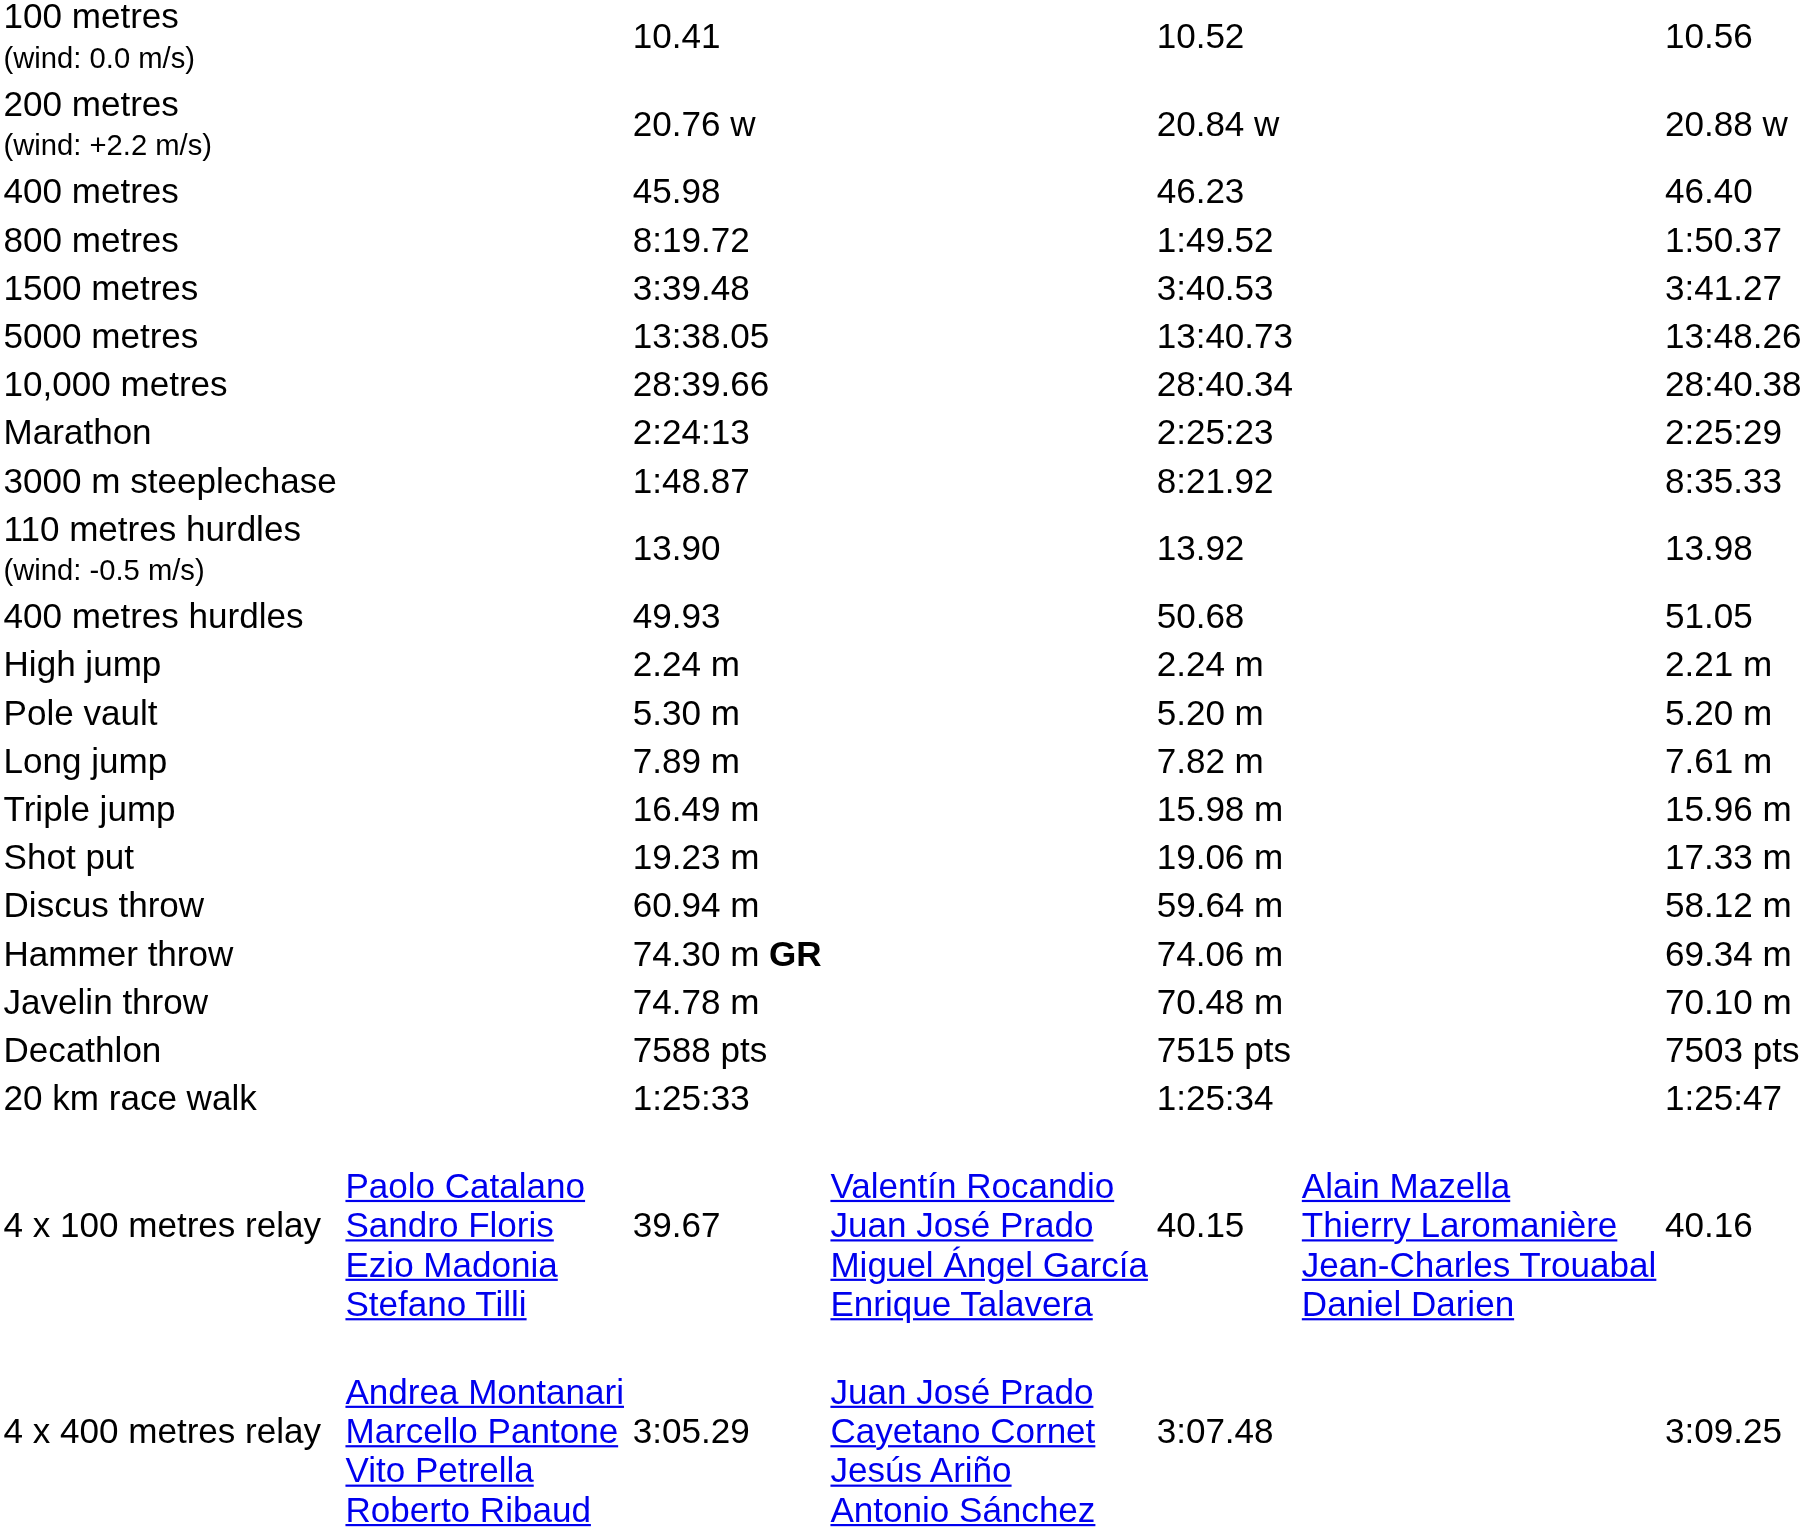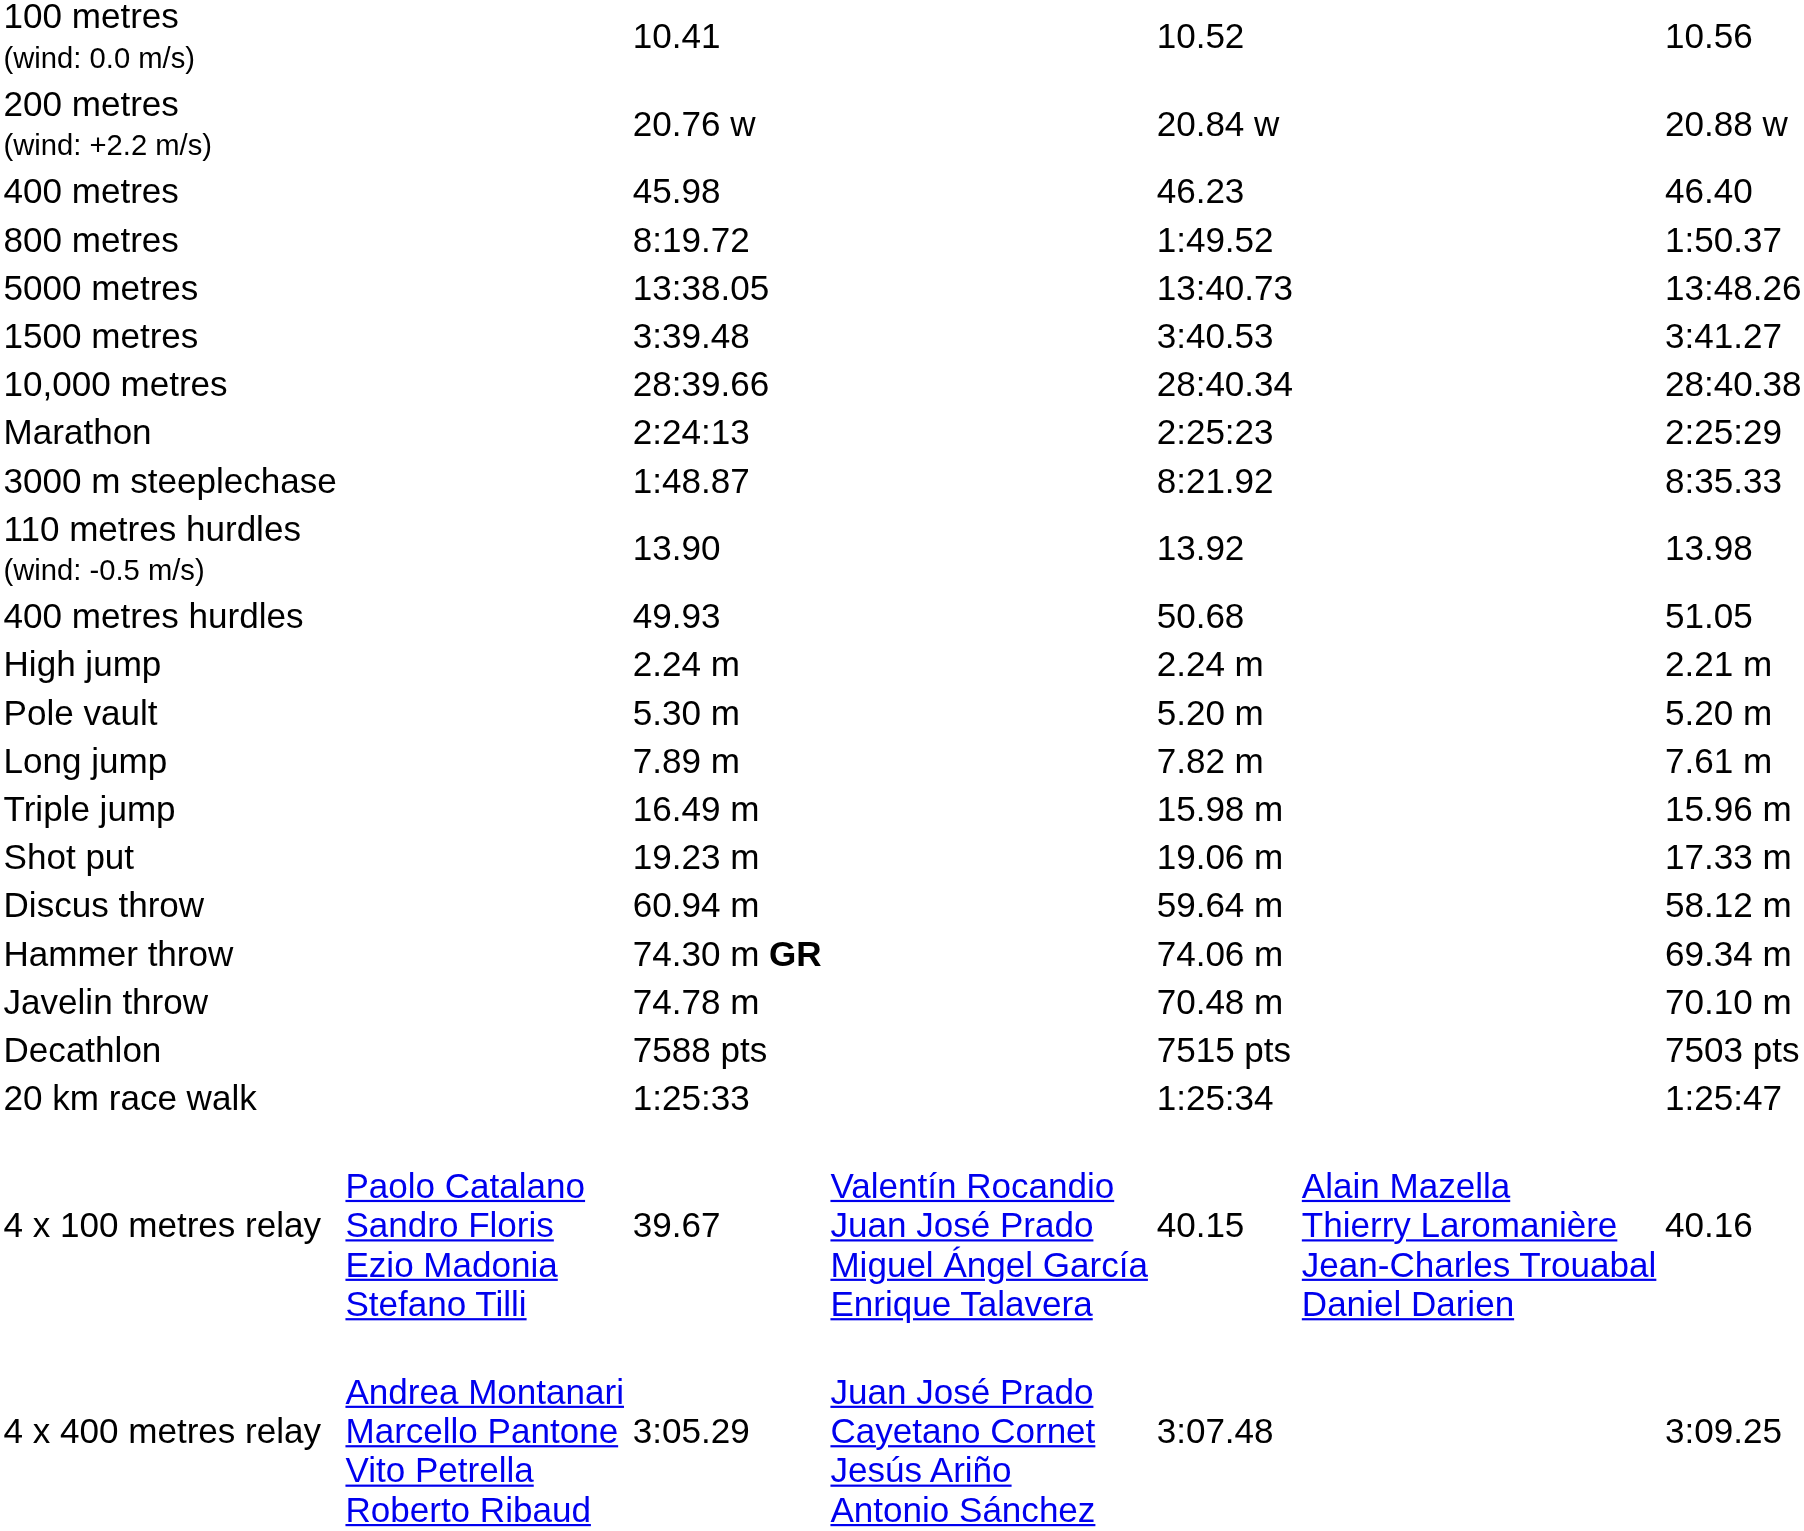rows swapped: 1500 metres <-> 5000 metres
